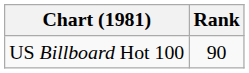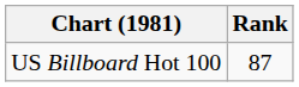US Billboard Hot 100 | Rank: 90 -> 87
